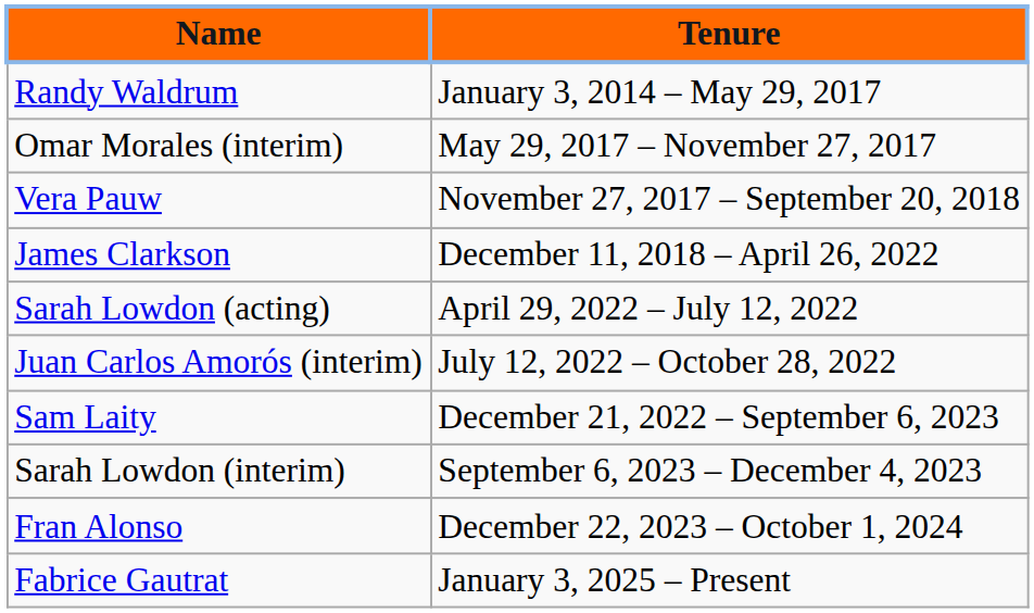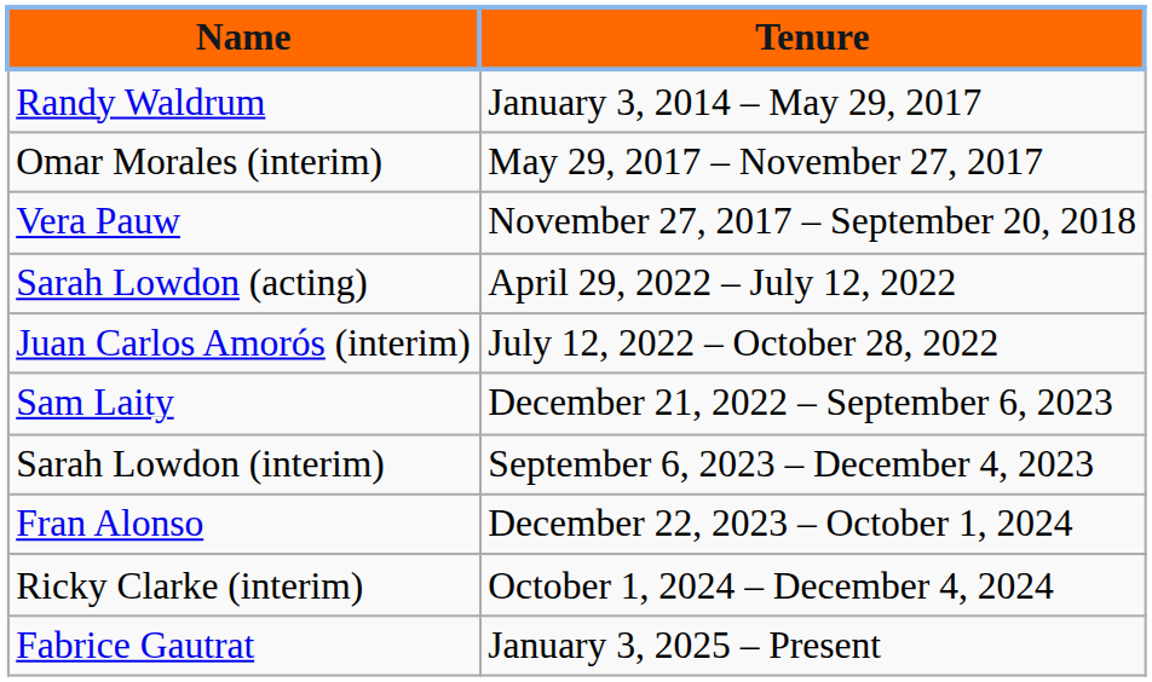- row: James Clarkson | December 11, 2018 – April 26, 2022
+ row: Ricky Clarke (interim) | October 1, 2024 – December 4, 2024
